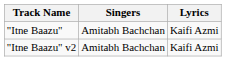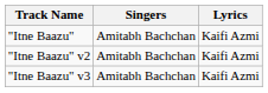+ row: "Itne Baazu" v3 | Amitabh Bachchan | Kaifi Azmi
